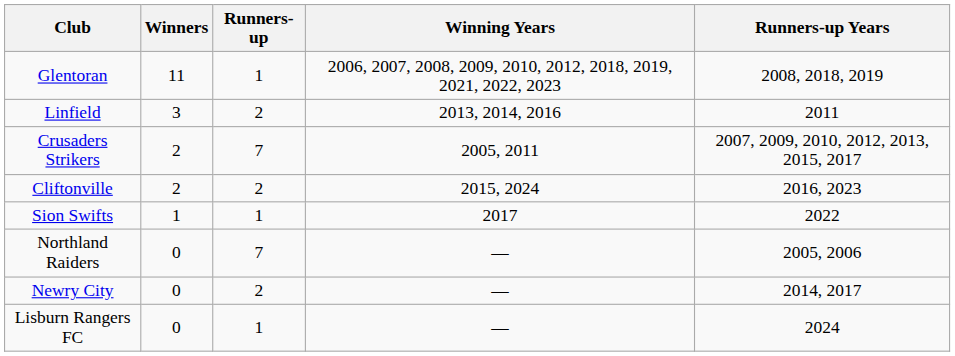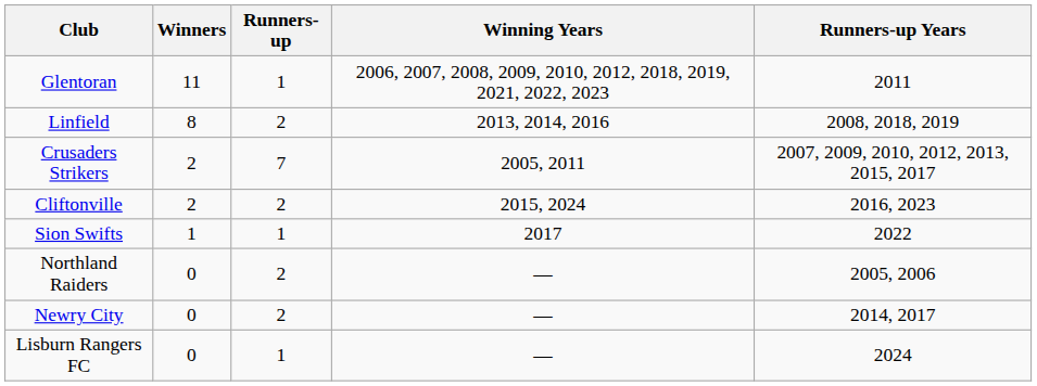Glentoran | Runners-up Years: 2008, 2018, 2019 -> 2011
Linfield | Winners: 3 -> 8
Linfield | Runners-up Years: 2011 -> 2008, 2018, 2019
Northland Raiders | Runners-up: 7 -> 2
